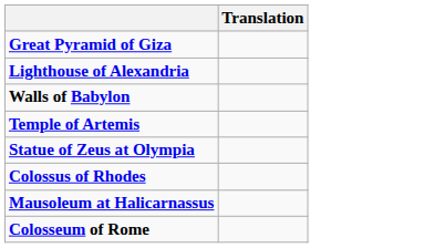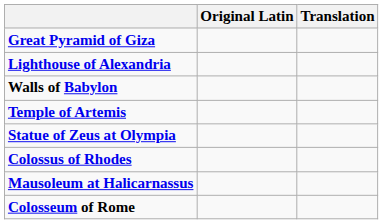+ column: Original Latin
